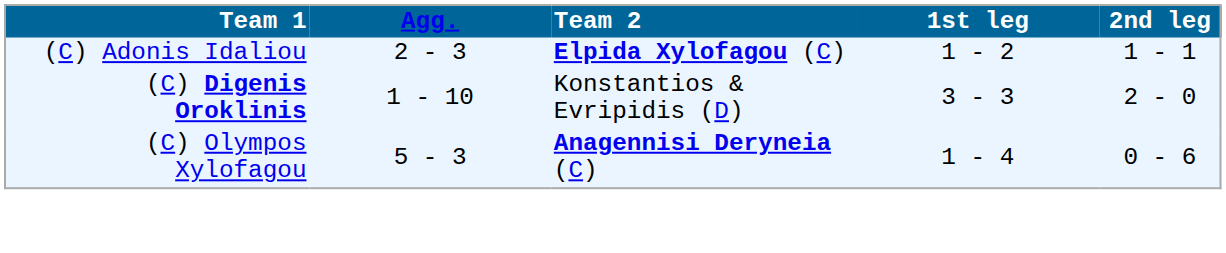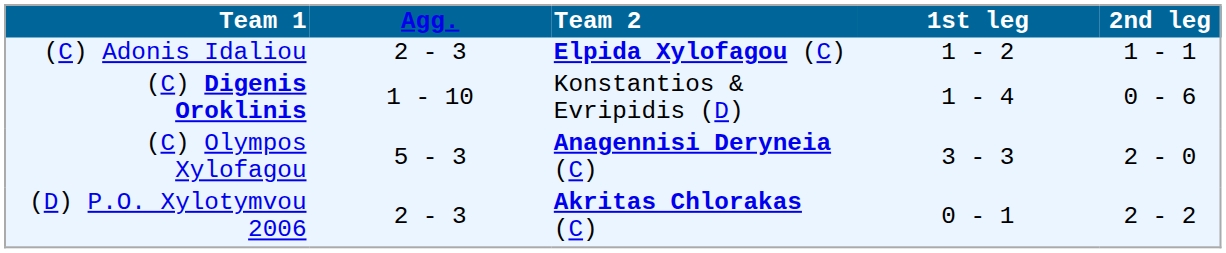(C) Digenis Oroklinis | 1st leg: 3 - 3 -> 1 - 4
(C) Digenis Oroklinis | 2nd leg: 2 - 0 -> 0 - 6
(C) Olympos Xylofagou | 1st leg: 1 - 4 -> 3 - 3
(C) Olympos Xylofagou | 2nd leg: 0 - 6 -> 2 - 0
+ row: (D) P.O. Xylotymvou 2006 | 2 - 3 | Akritas Chlorakas (C) | 0 - 1 | 2 - 2
